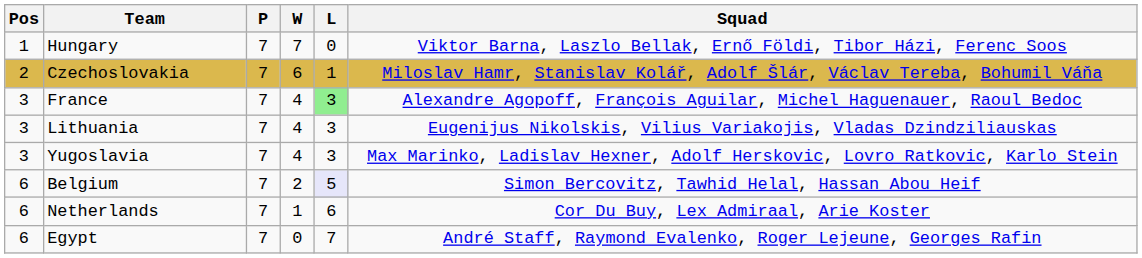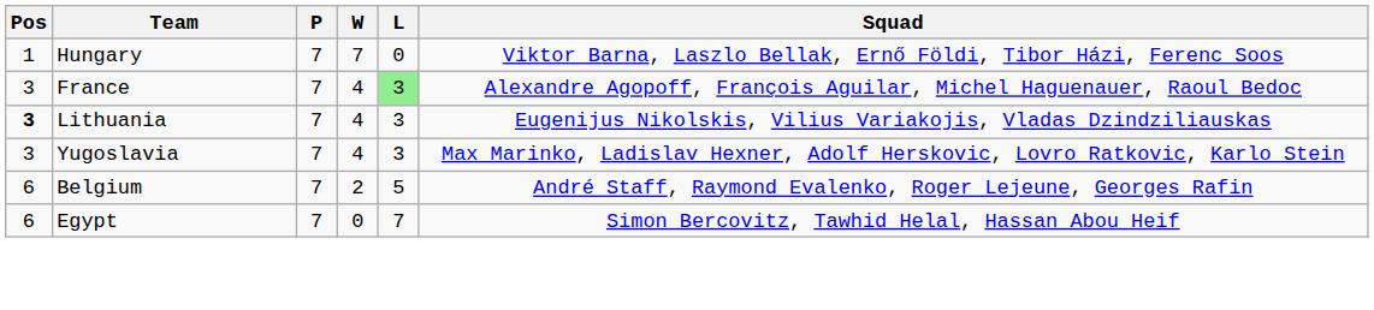- row: 2 | Czechoslovakia | 7 | 6 | 1 | Miloslav Hamr, Stanislav Kolář, Adolf Šlár, Václav Tereba, Bohumil Váňa
Lithuania | Pos: normal -> bold
Belgium | L: lavender background -> no background
Belgium | Squad: Simon Bercovitz, Tawhid Helal, Hassan Abou Heif -> André Staff, Raymond Evalenko, Roger Lejeune, Georges Rafin
- row: 6 | Netherlands | 7 | 1 | 6 | Cor Du Buy, Lex Admiraal, Arie Koster
Egypt | Squad: André Staff, Raymond Evalenko, Roger Lejeune, Georges Rafin -> Simon Bercovitz, Tawhid Helal, Hassan Abou Heif
